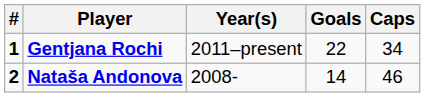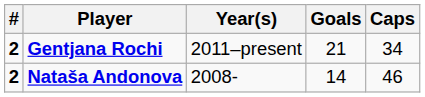Gentjana Rochi | #: 1 -> 2
Gentjana Rochi | Goals: 22 -> 21
